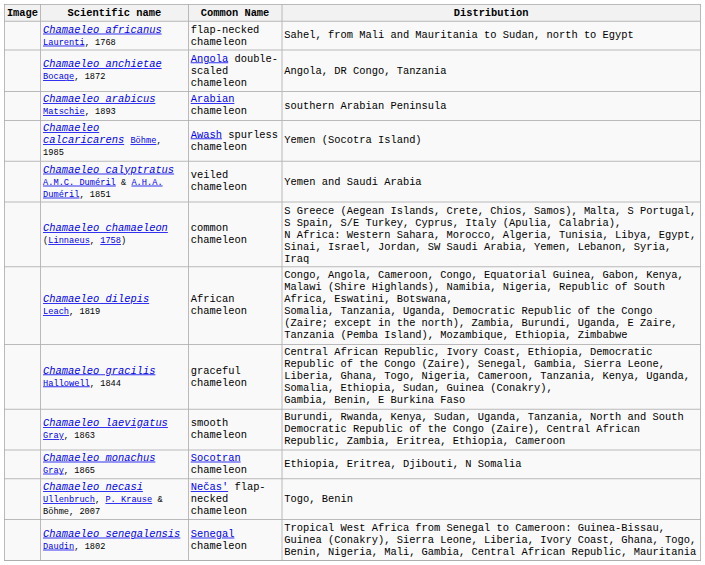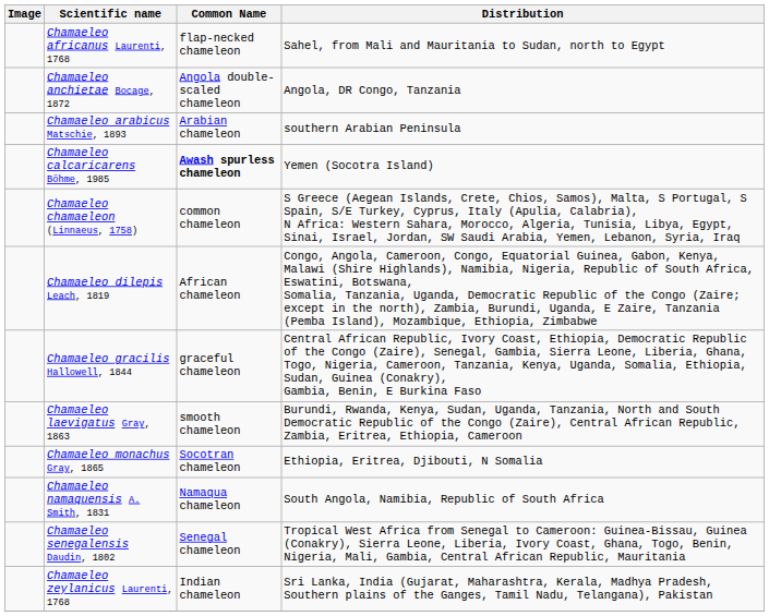Chamaeleo calcaricarens Böhme, 1985 | Common Name: normal -> bold
- row: Chamaeleo calyptratus A.M.C. Duméril & A.H.A. Duméril, 1851 | veiled chameleon | Yemen and Saudi Arabia
+ row: Chamaeleo namaquensis A. Smith, 1831 | Namaqua chameleon | South Angola, Namibia, Republic of South Africa
- row: Chamaeleo necasi Ullenbruch, P. Krause & Böhme, 2007 | Nečas' flap-necked chameleon | Togo, Benin
+ row: Chamaeleo zeylanicus Laurenti, 1768 | Indian chameleon | Sri Lanka, India (Gujarat, Maharashtra, Kerala, Madhya Pradesh, Southern plains of the Ganges, Tamil Nadu, Telangana), Pakistan
